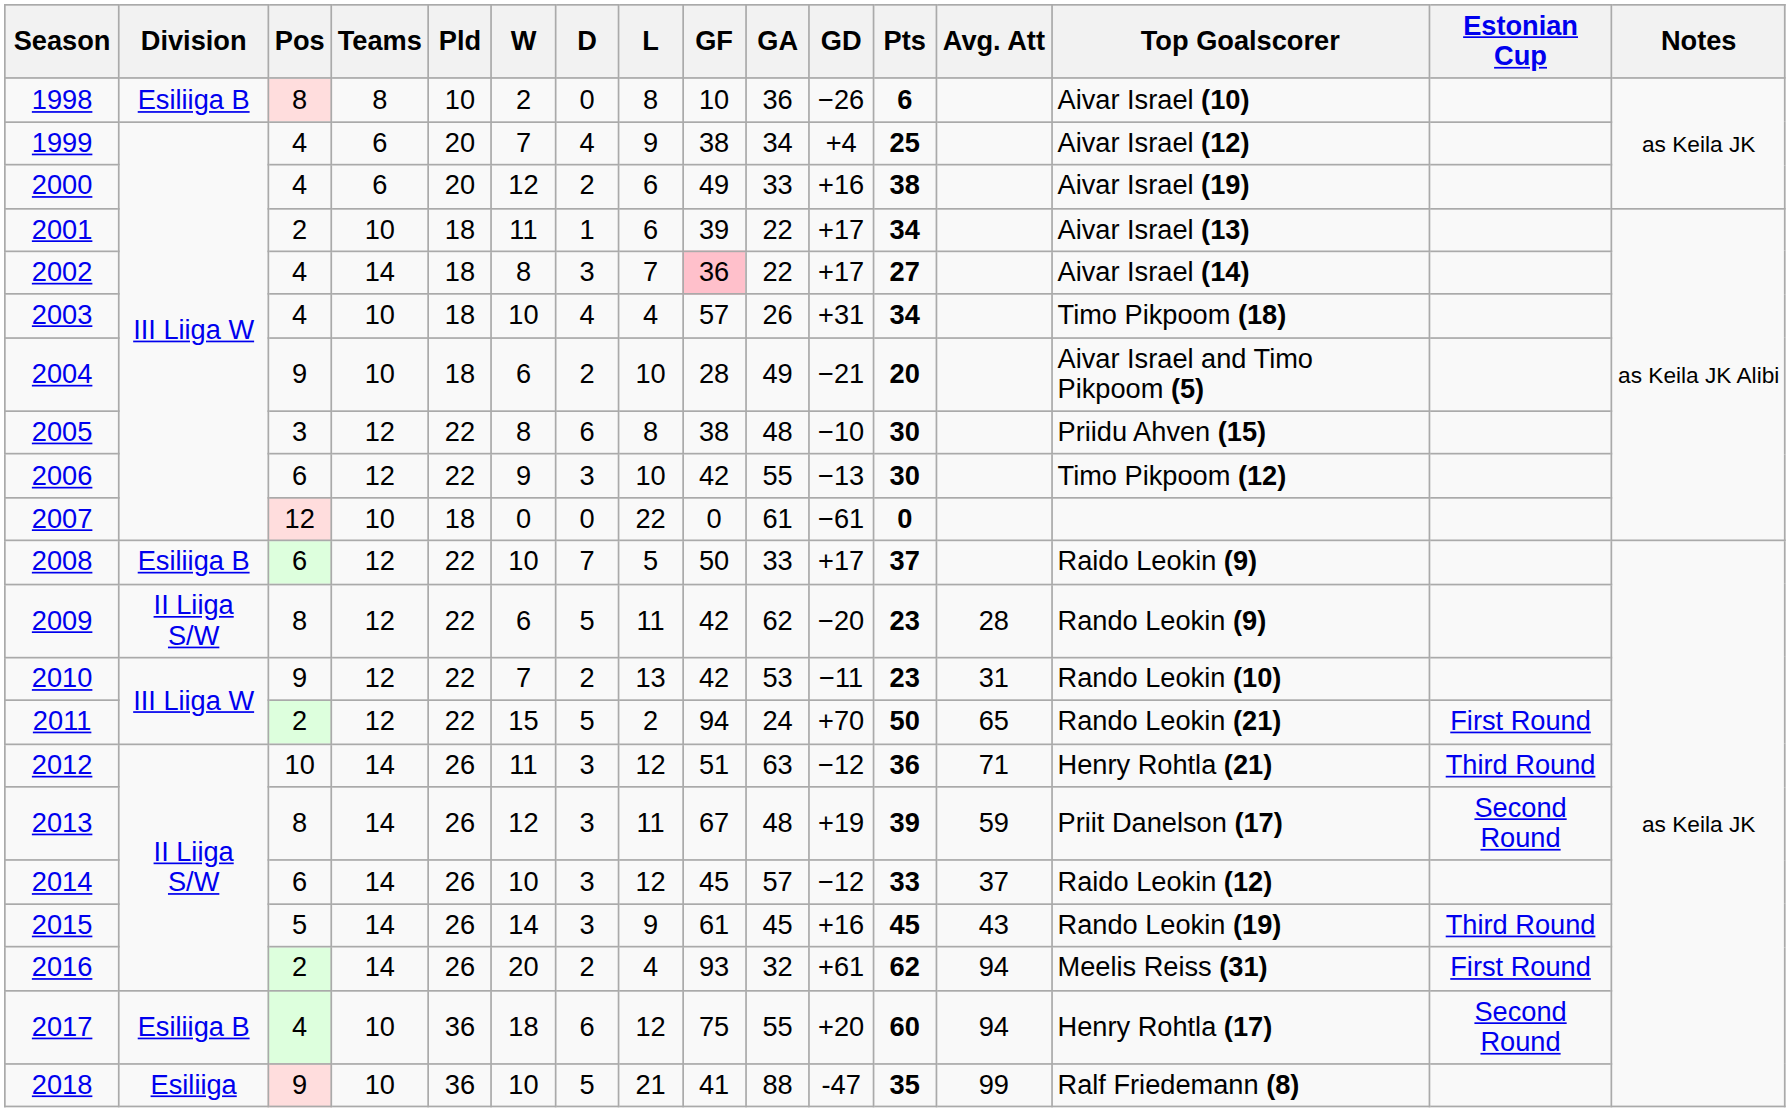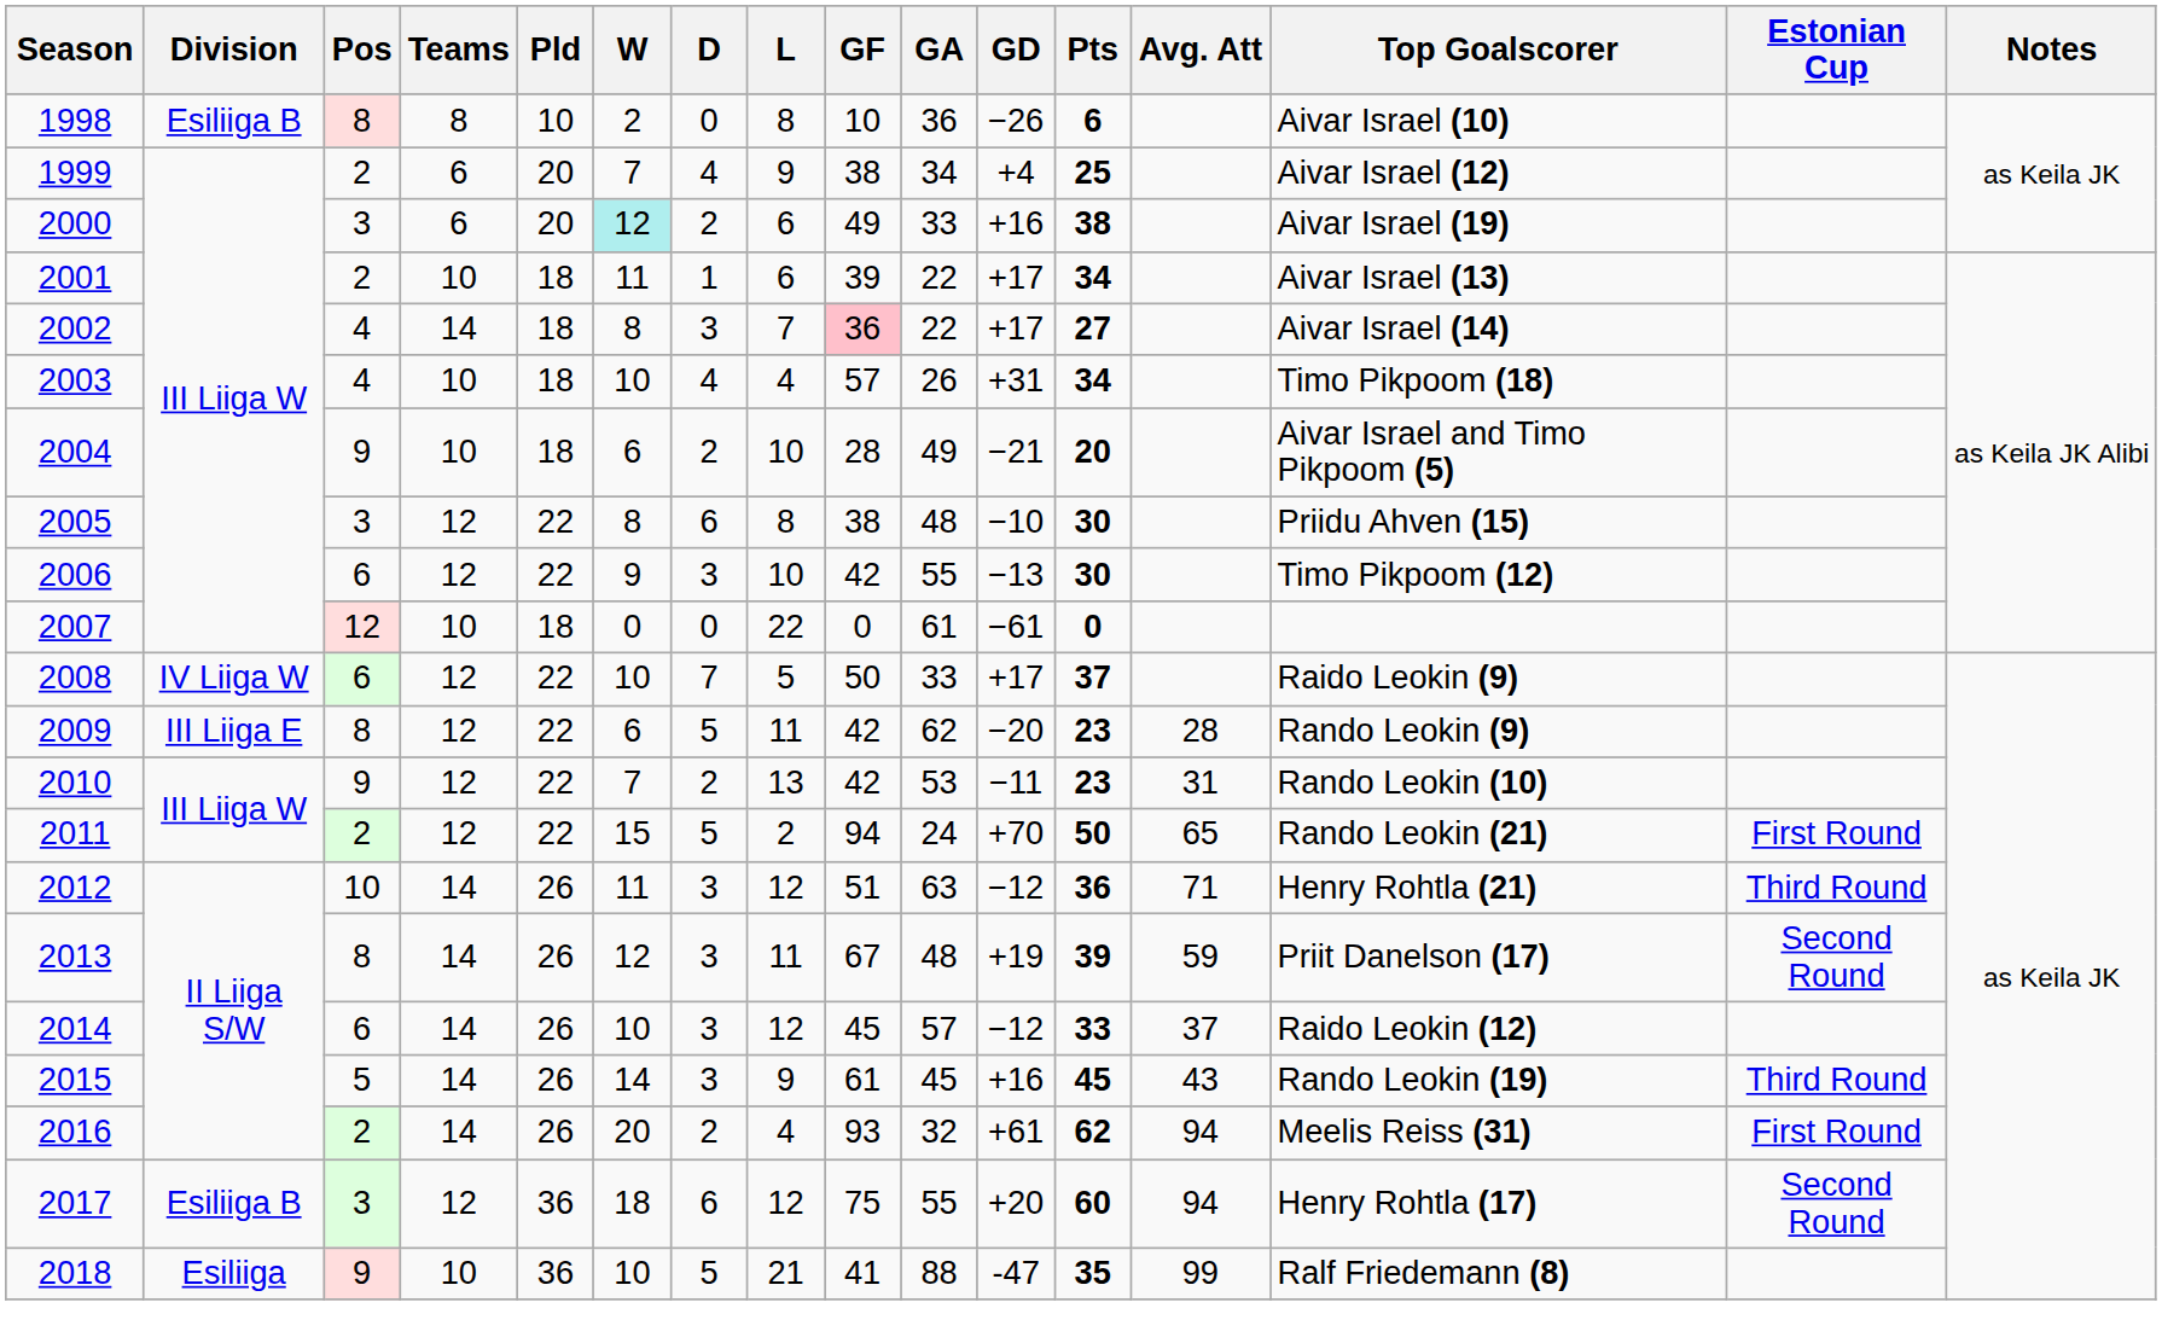1999 | Pos: 4 -> 2
2000 | Pos: 4 -> 3
2000 | W: no background -> paleturquoise background
2008 | Division: Esiliiga B -> IV Liiga W
2009 | Division: II Liiga S/W -> III Liiga E
2017 | Pos: 4 -> 3
2017 | Teams: 10 -> 12
